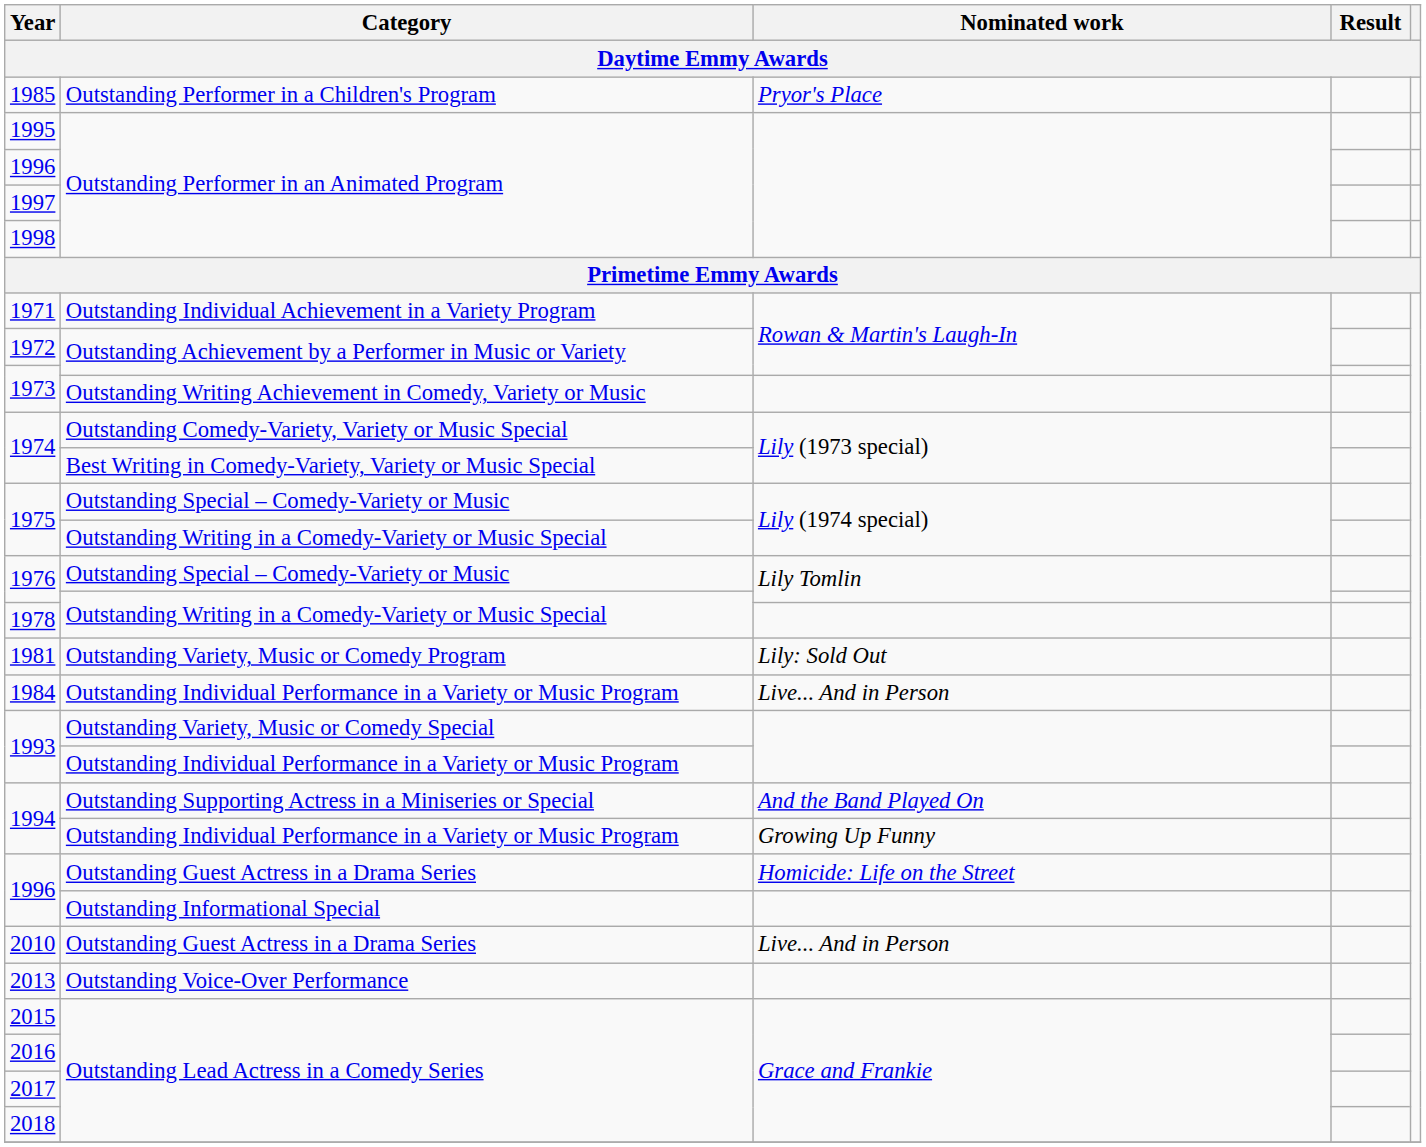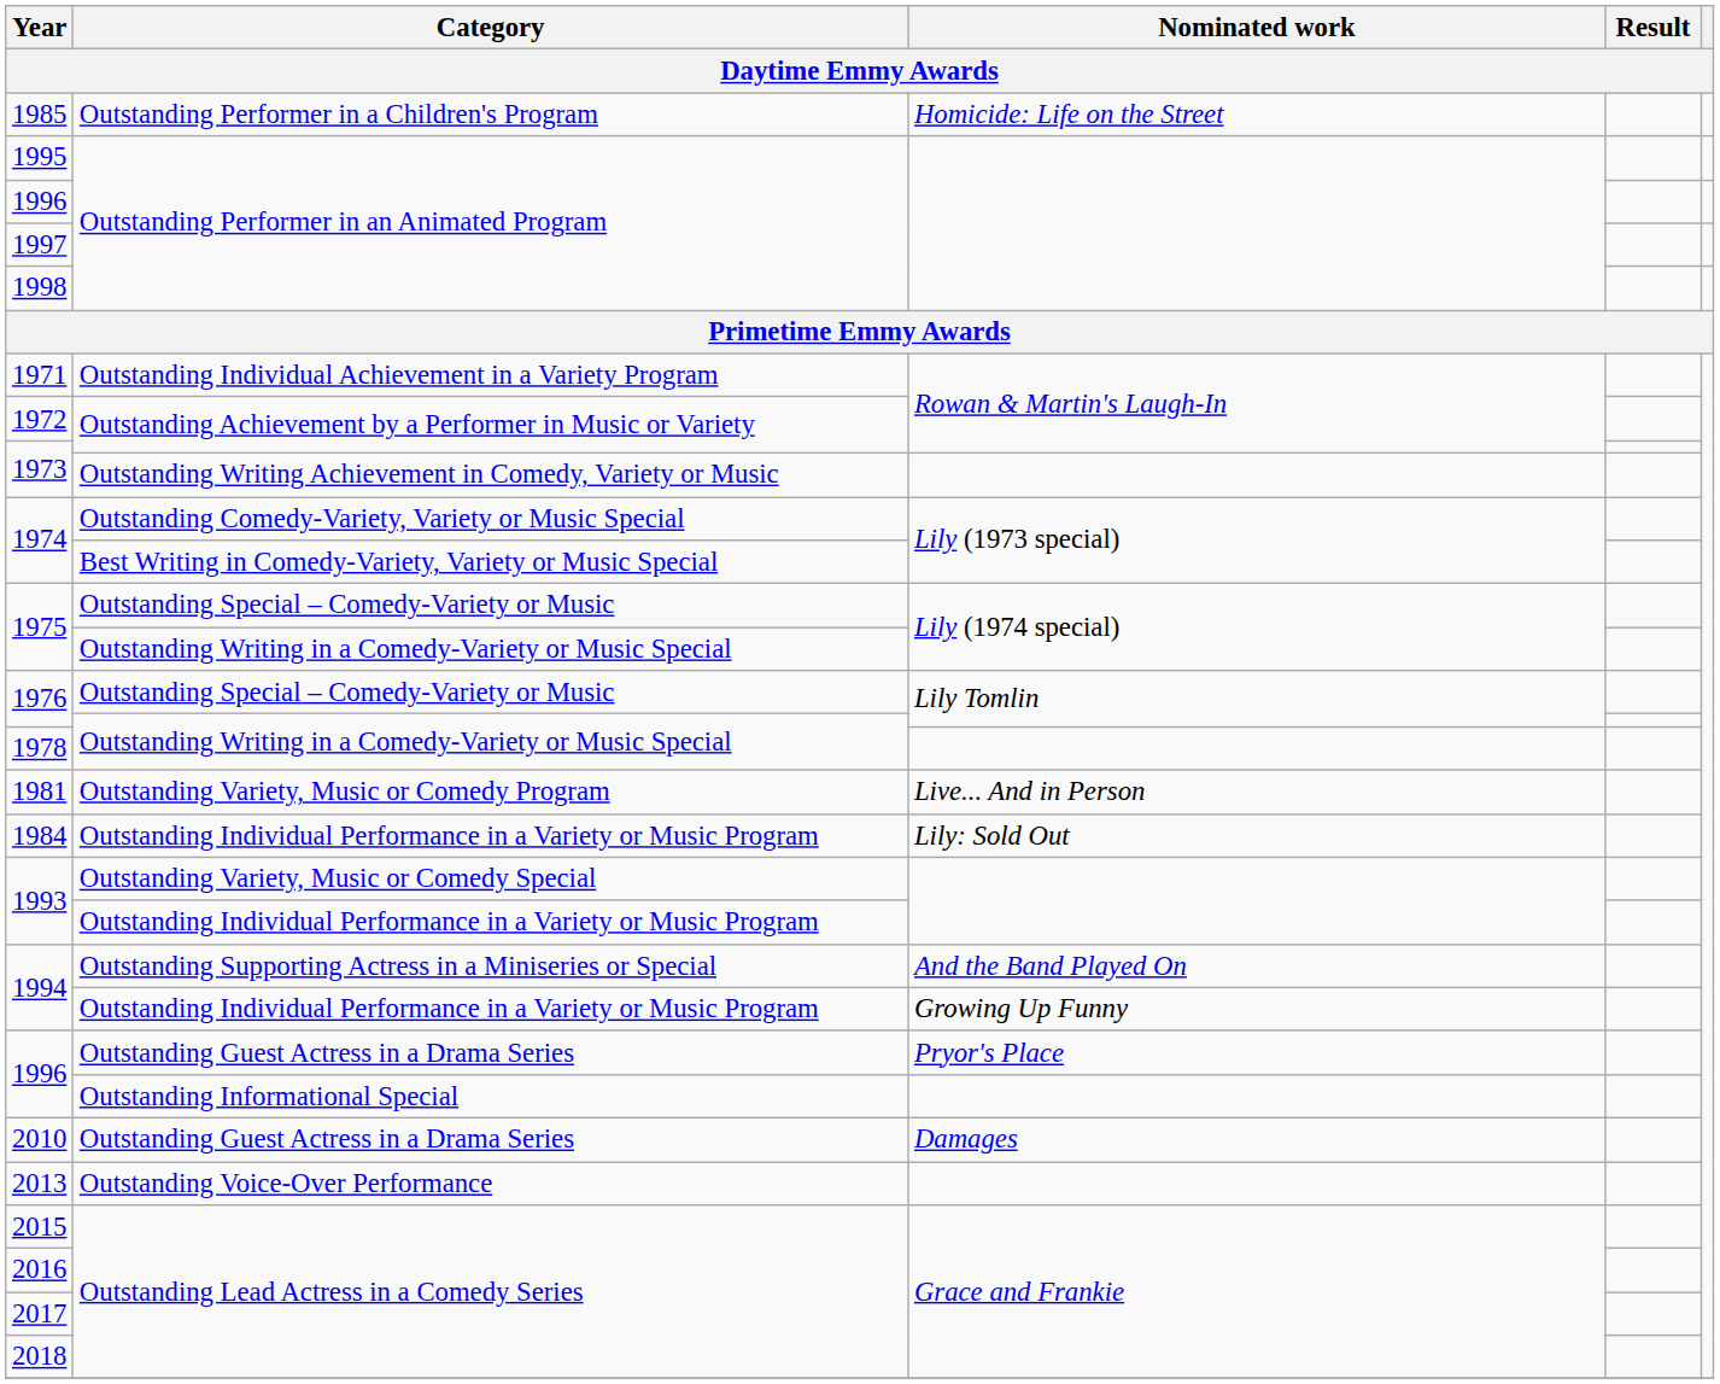1985 | Nominated work: Pryor's Place -> Homicide: Life on the Street
1981 | Nominated work: Lily: Sold Out -> Live... And in Person
1984 | Nominated work: Live... And in Person -> Lily: Sold Out
1996 / Outstanding Guest Actress in a Drama Series | Nominated work: Homicide: Life on the Street -> Pryor's Place
2010 | Nominated work: Live... And in Person -> Damages
